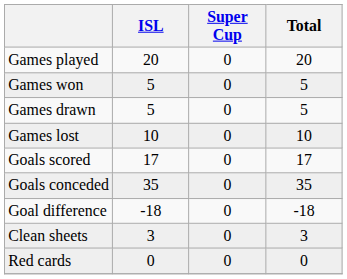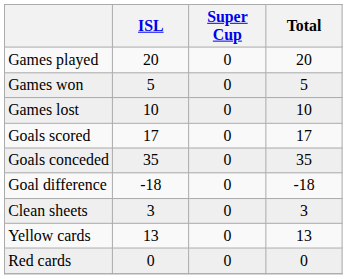- row: Games drawn | 5 | 0 | 5
+ row: Yellow cards | 13 | 0 | 13
